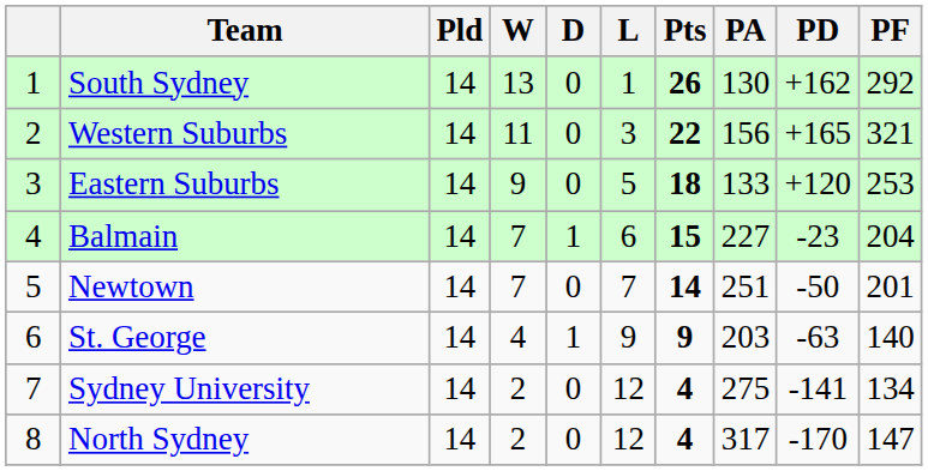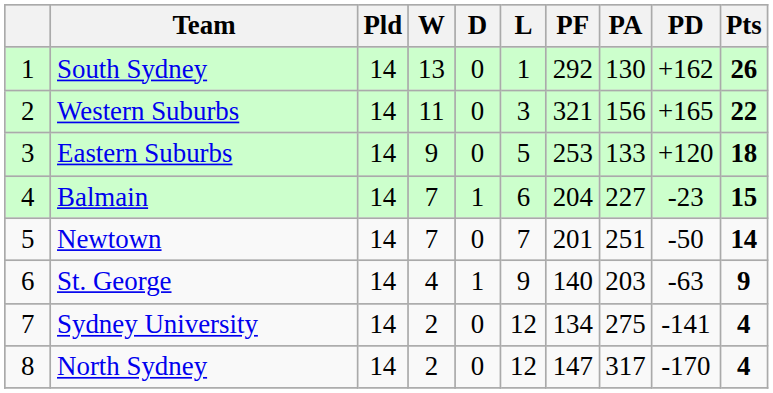columns swapped: PF <-> Pts
